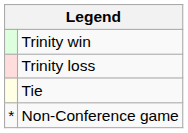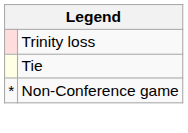- row: Trinity win
